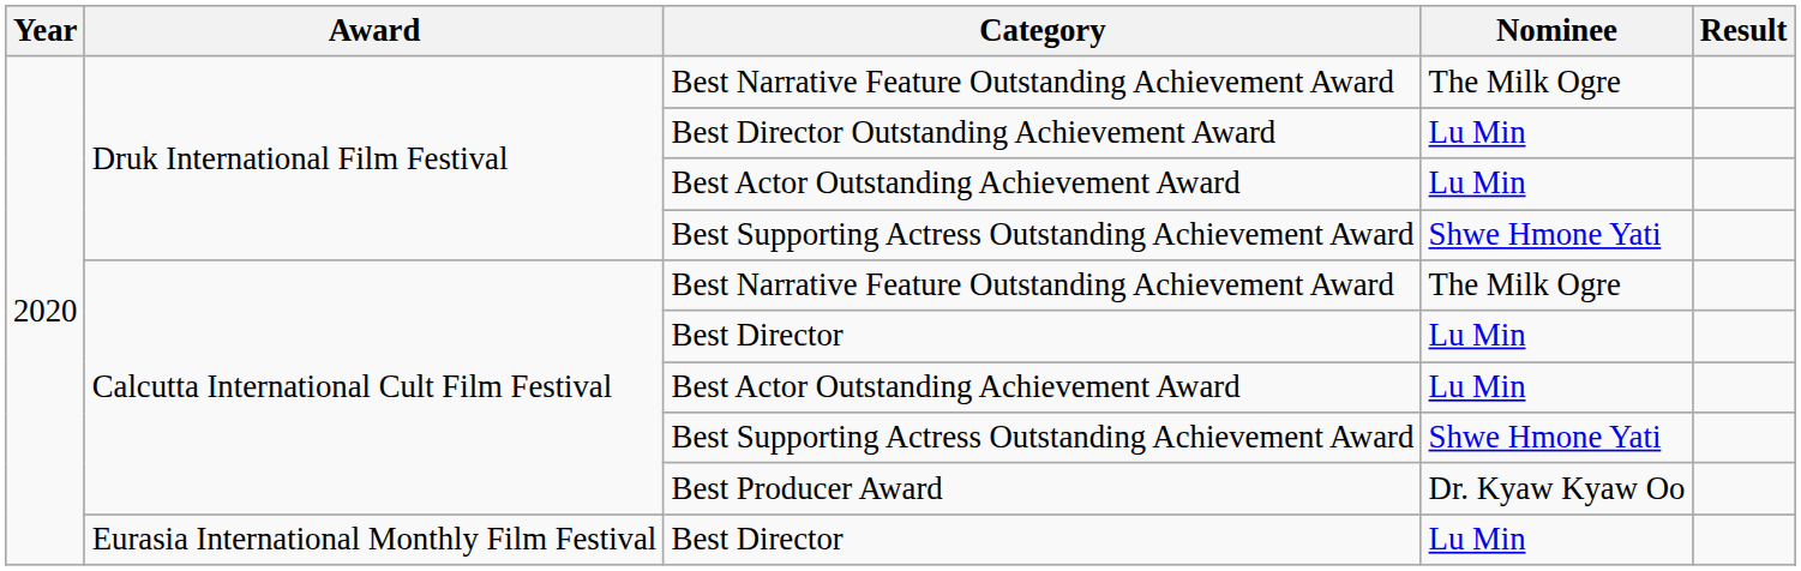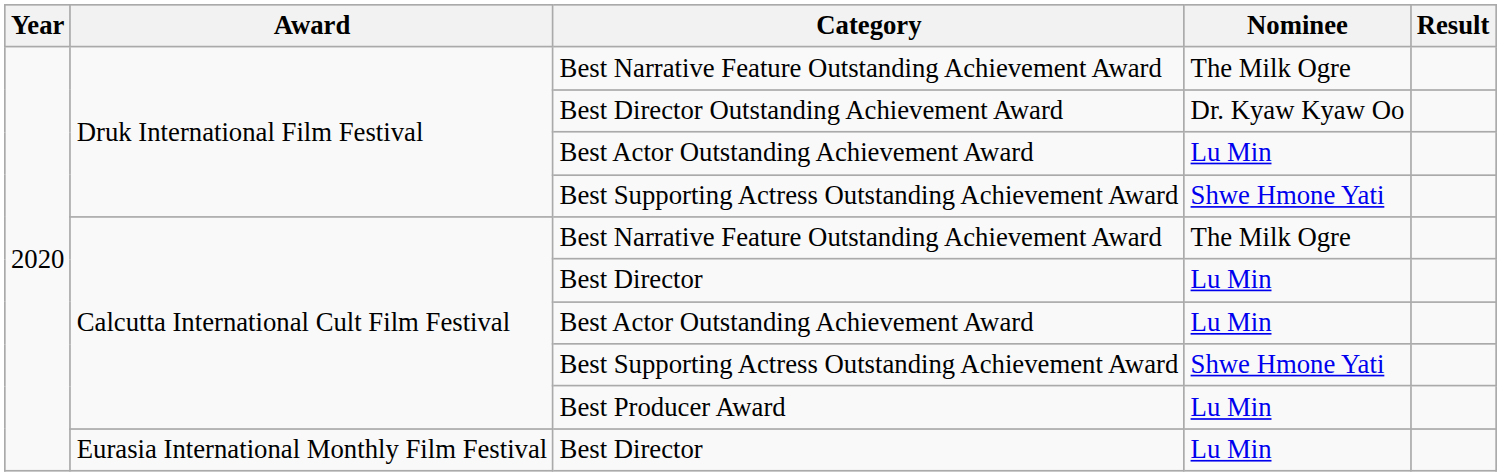Best Director Outstanding Achievement Award | Nominee: Lu Min -> Dr. Kyaw Kyaw Oo
Best Producer Award | Nominee: Dr. Kyaw Kyaw Oo -> Lu Min
